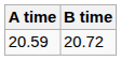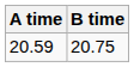20.59 | B time: 20.72 -> 20.75
